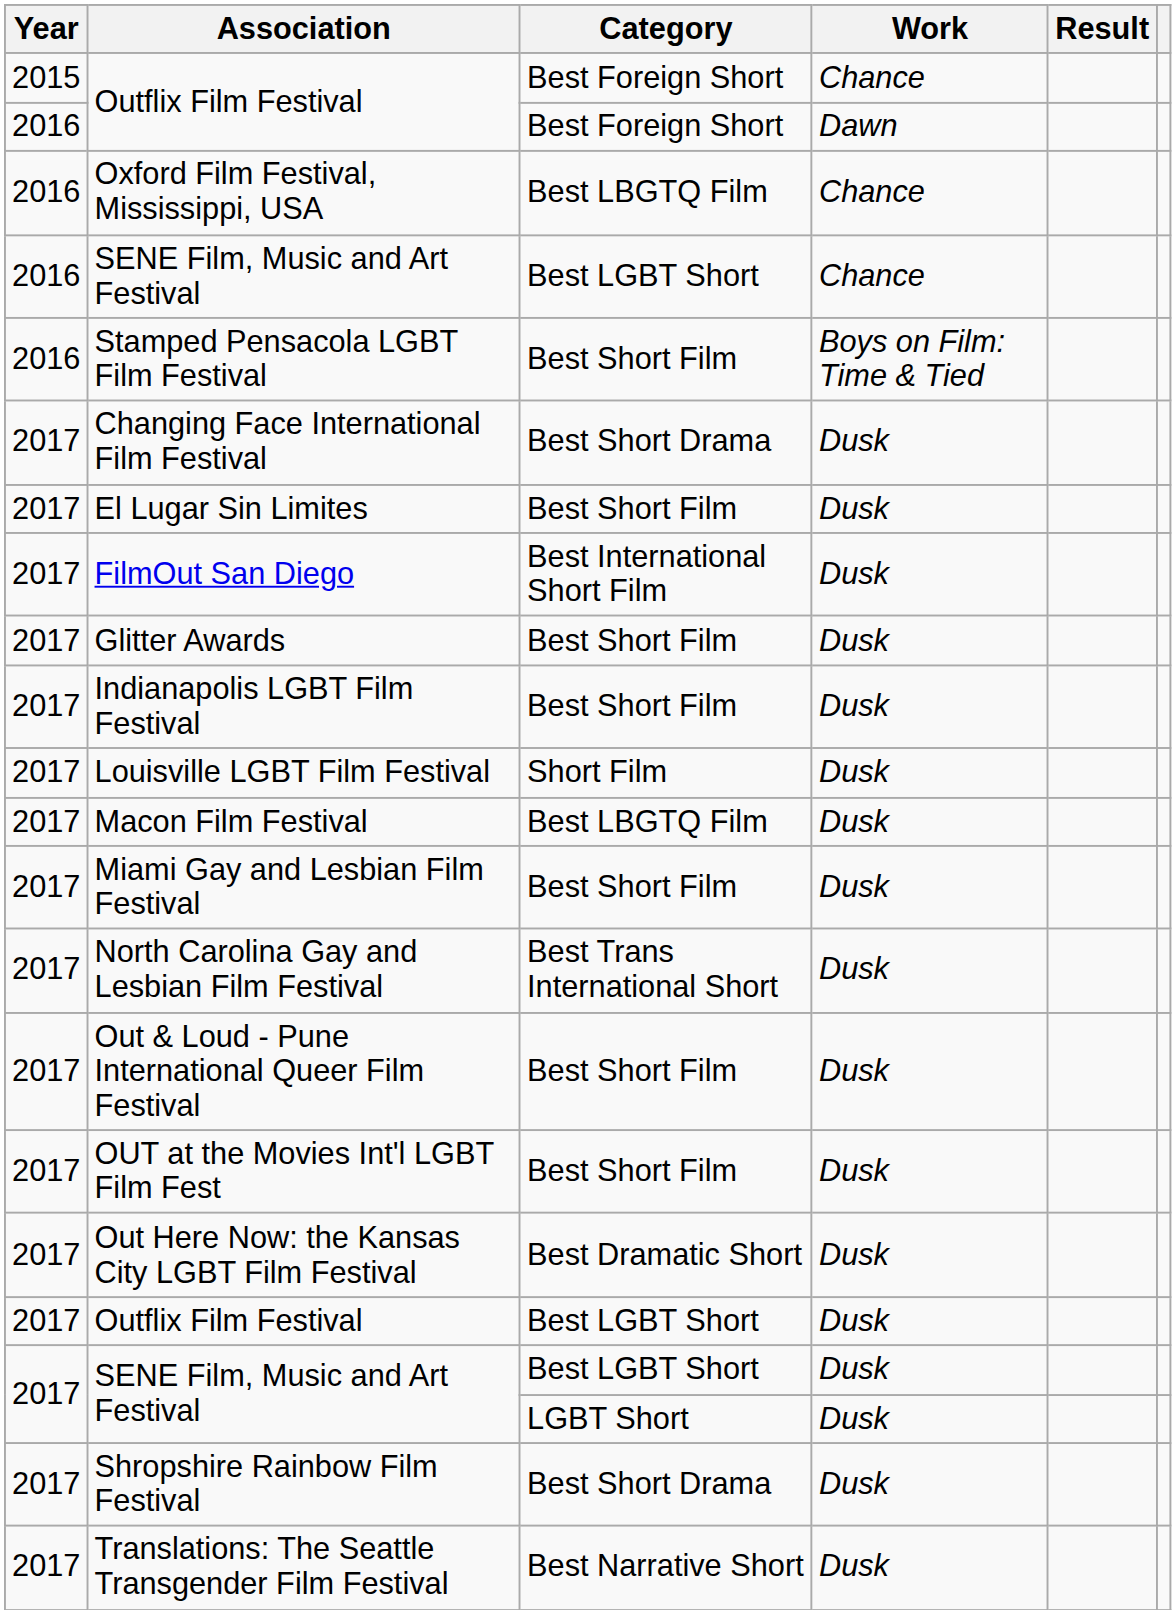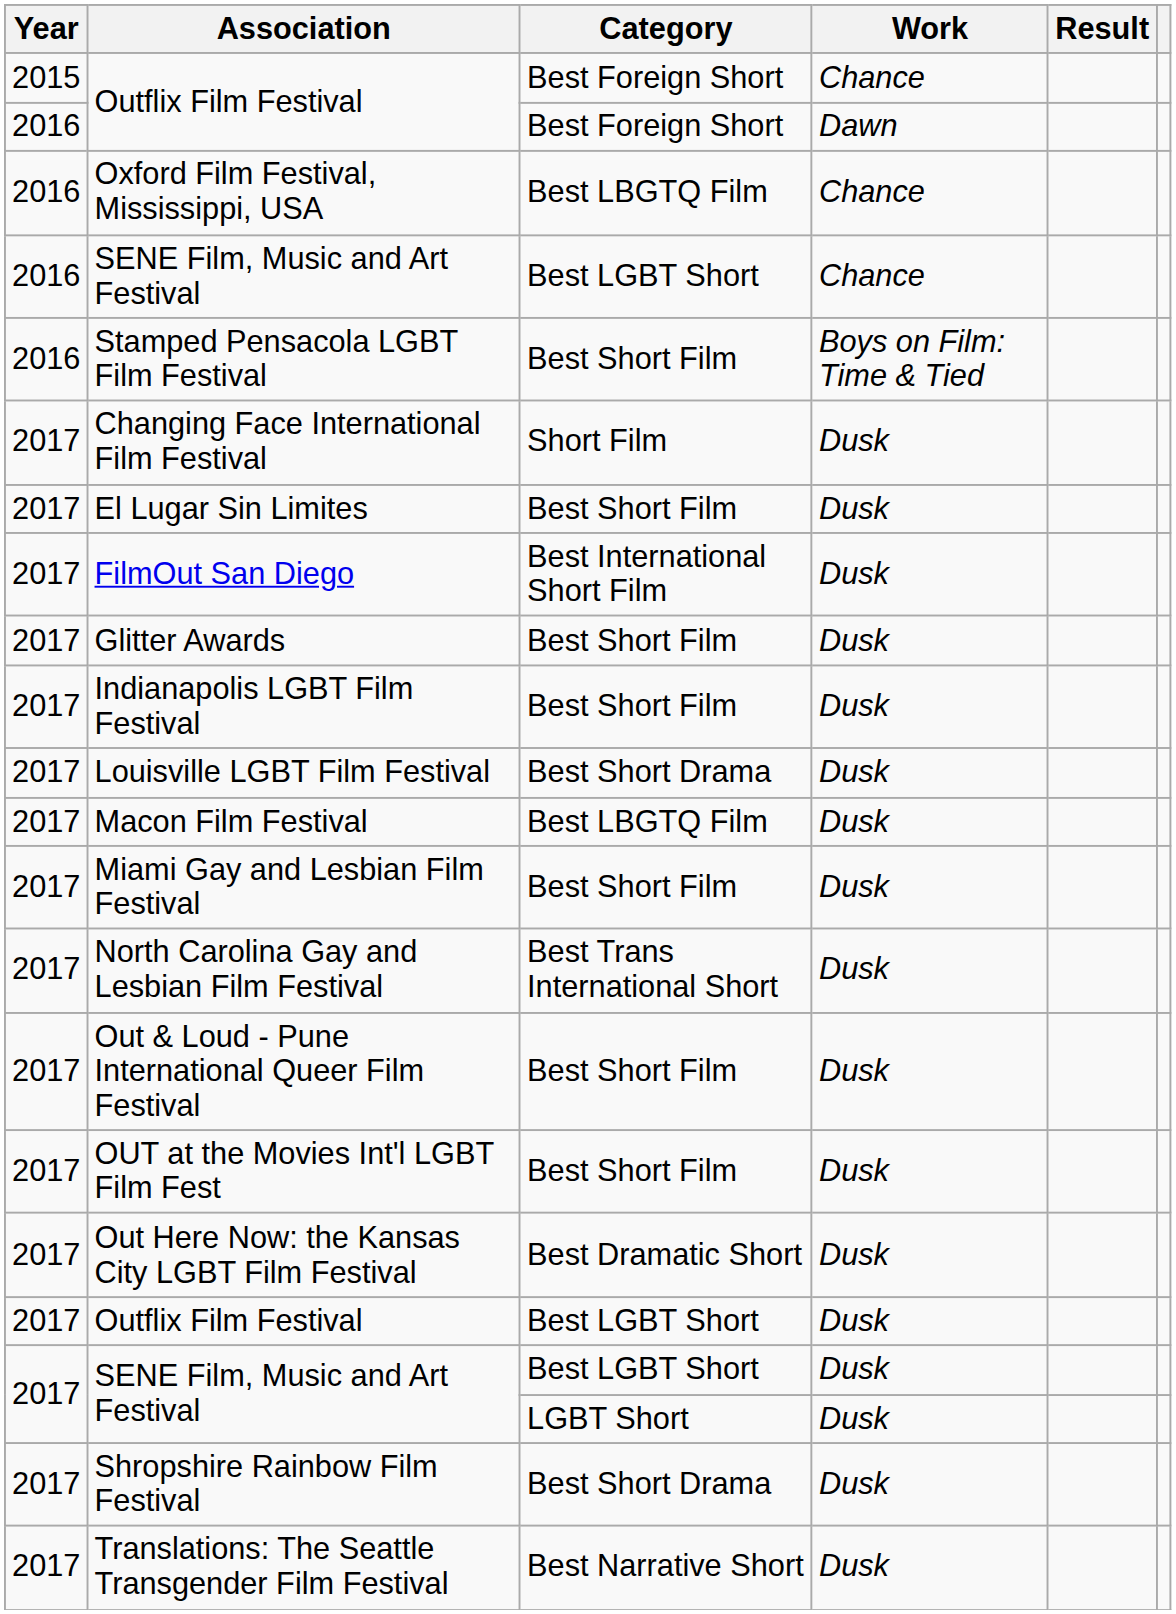Changing Face International Film Festival | Category: Best Short Drama -> Short Film
Louisville LGBT Film Festival | Category: Short Film -> Best Short Drama
